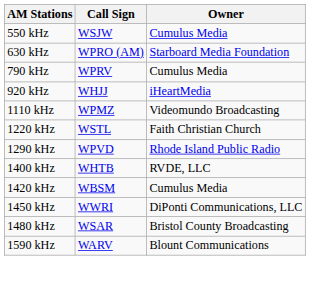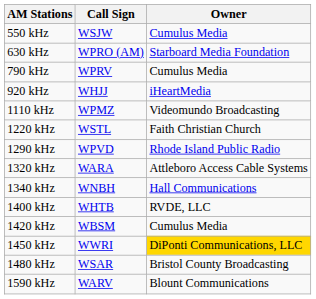+ row: 1320 kHz | WARA | Attleboro Access Cable Systems
+ row: 1340 kHz | WNBH | Hall Communications
1450 kHz | Owner: no background -> gold background
